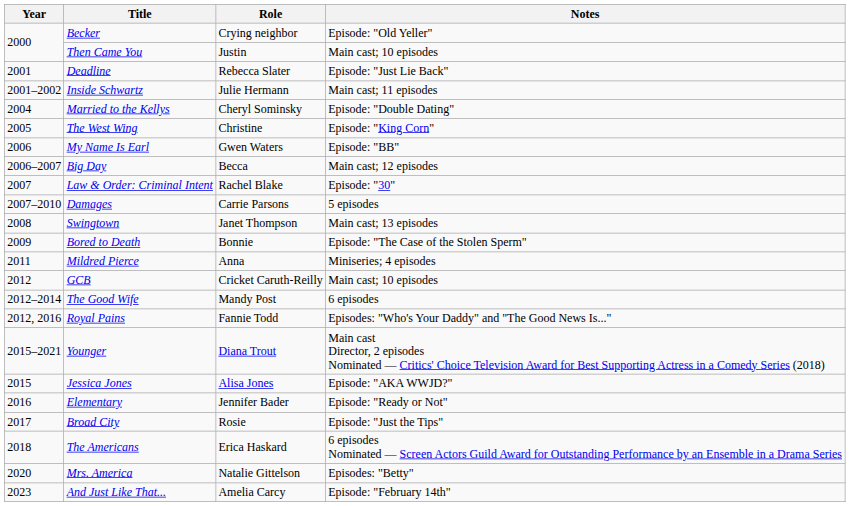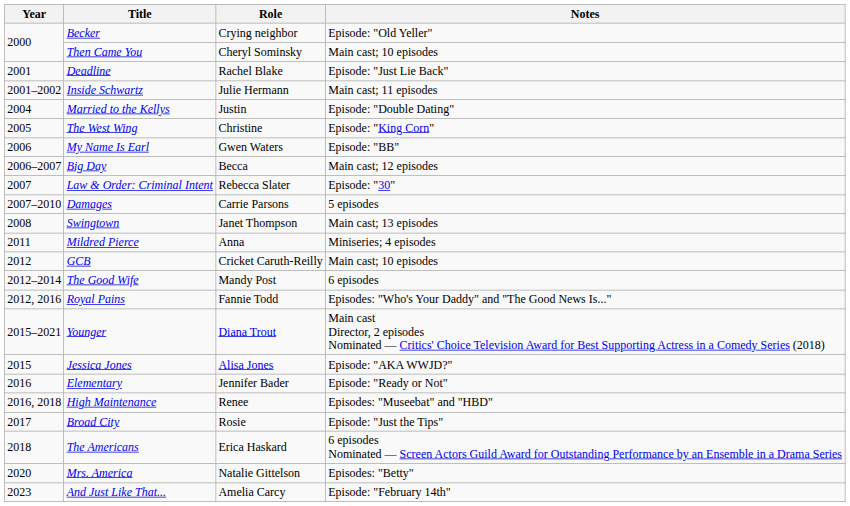Then Came You | Role: Justin -> Cheryl Sominsky
Deadline | Role: Rebecca Slater -> Rachel Blake
Married to the Kellys | Role: Cheryl Sominsky -> Justin
Law & Order: Criminal Intent | Role: Rachel Blake -> Rebecca Slater
- row: 2009 | Bored to Death | Bonnie | Episode: "The Case of the Stolen Sperm"
+ row: 2016, 2018 | High Maintenance | Renee | Episodes: "Museebat" and "HBD"
